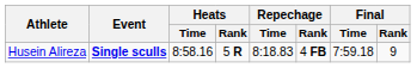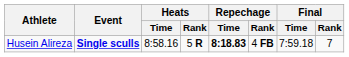Husein Alireza | Repechage / Time: normal -> bold
Husein Alireza | Final / Rank: 9 -> 7
